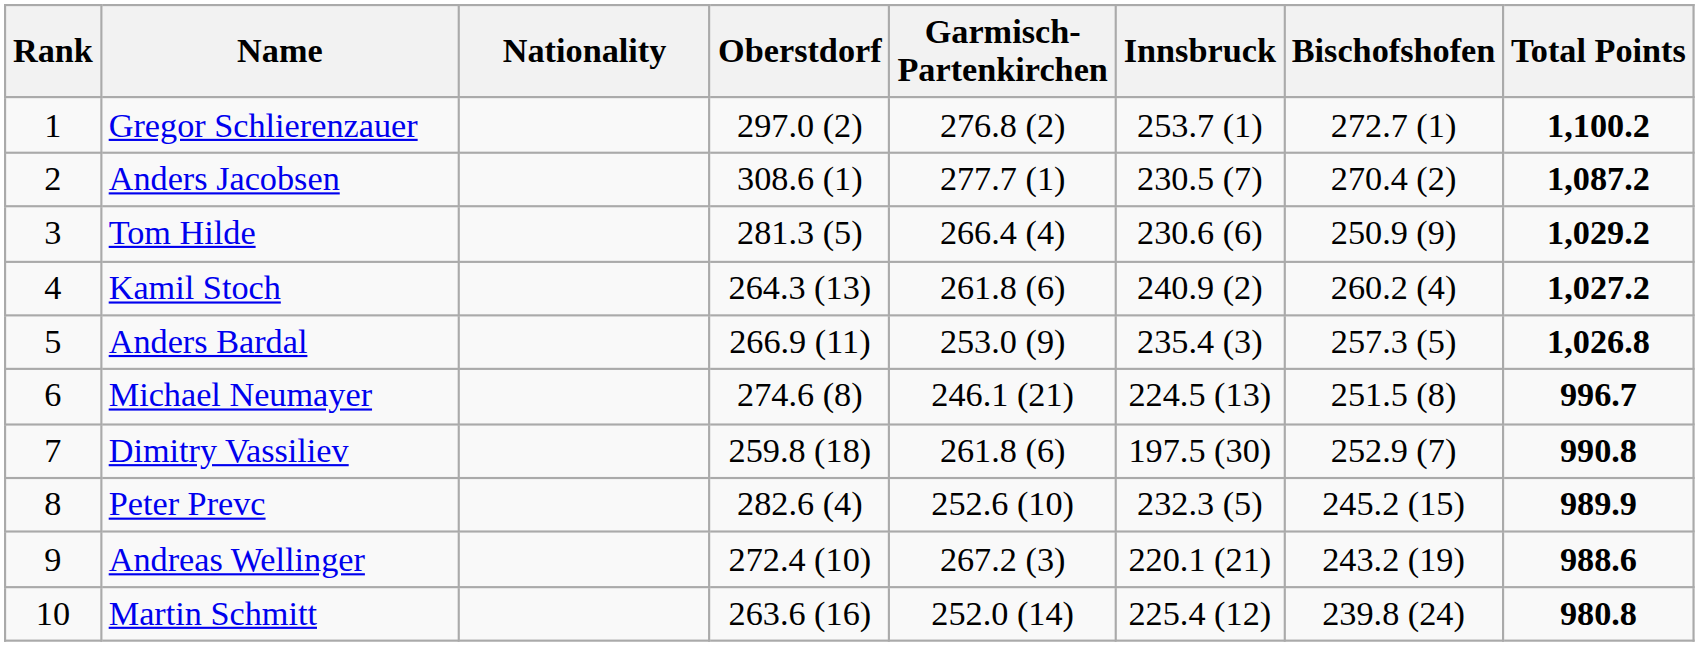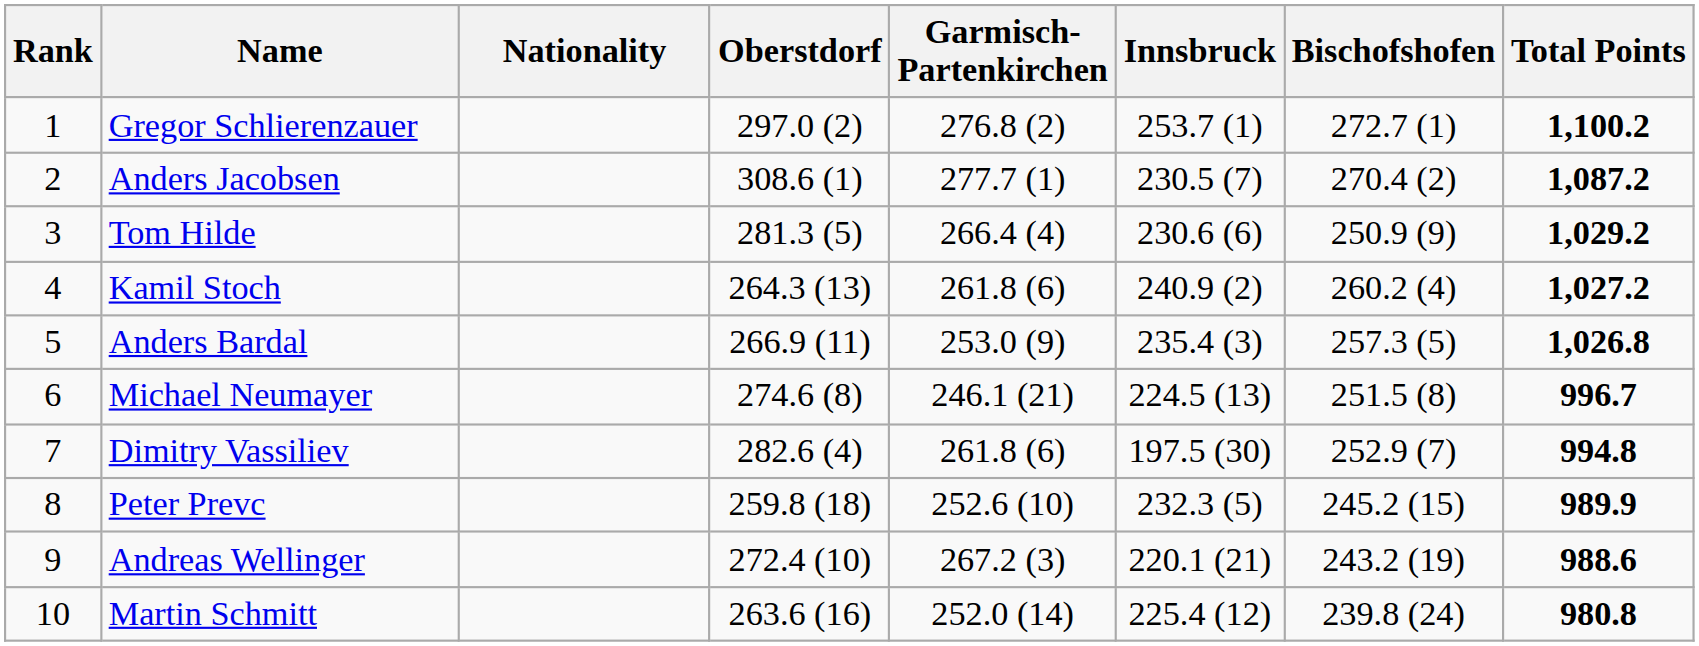Dimitry Vassiliev | Oberstdorf: 259.8 (18) -> 282.6 (4)
Dimitry Vassiliev | Total Points: 990.8 -> 994.8
Peter Prevc | Oberstdorf: 282.6 (4) -> 259.8 (18)
